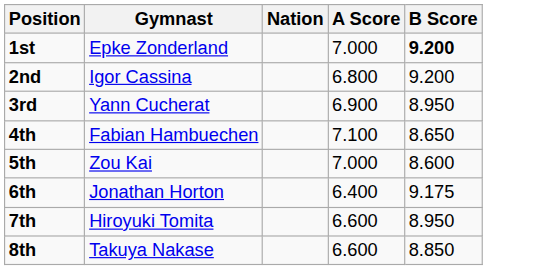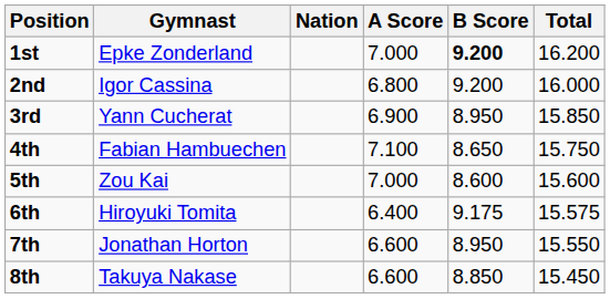+ column: Total | 16.200 | 16.000 | 15.850 | 15.750 | 15.600 | 15.575 | 15.550 | 15.450
6th | Gymnast: Jonathan Horton -> Hiroyuki Tomita
7th | Gymnast: Hiroyuki Tomita -> Jonathan Horton
